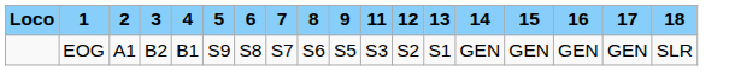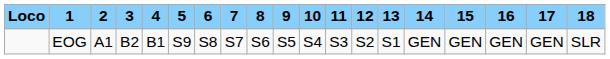+ column: 10 | S4
